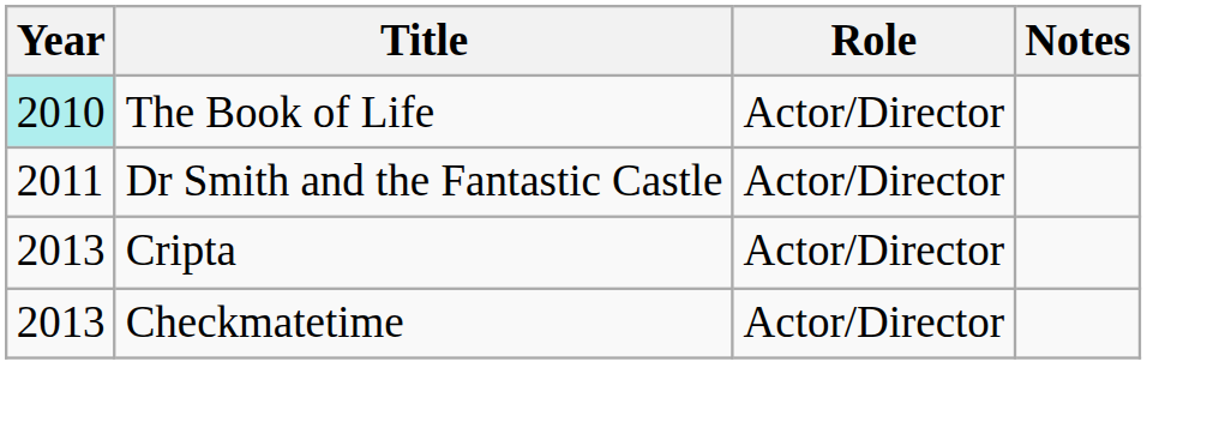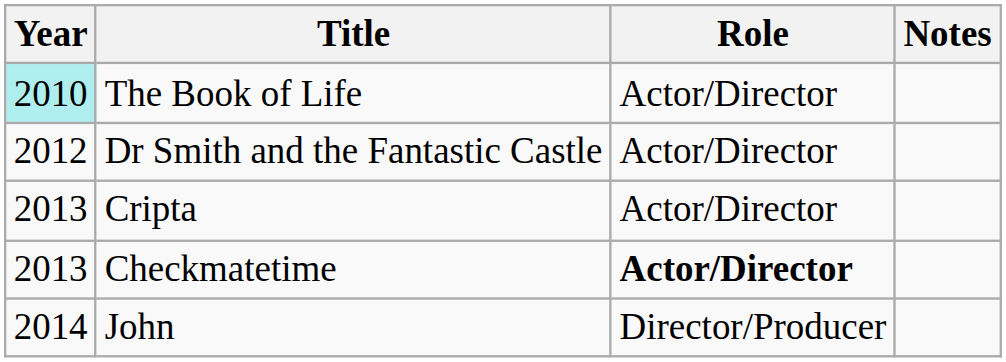Dr Smith and the Fantastic Castle | Year: 2011 -> 2012
Checkmatetime | Role: normal -> bold
+ row: 2014 | John | Director/Producer
